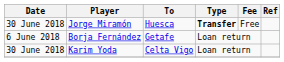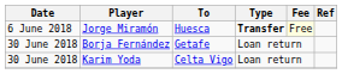Jorge Miramón | Date: 30 June 2018 -> 6 June 2018
Jorge Miramón | Fee: no background -> lightyellow background
Borja Fernández | Date: 6 June 2018 -> 30 June 2018
